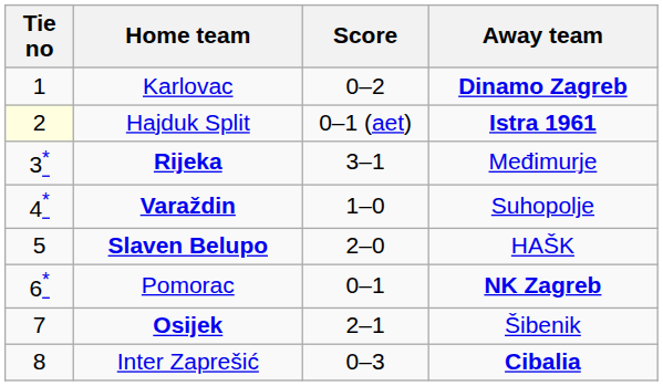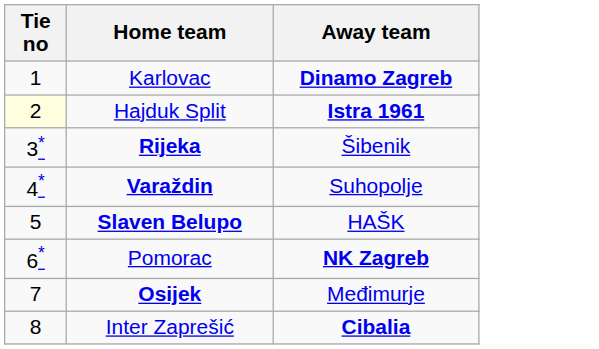- column: Score | 0–2 | 0–1 (aet) | 3–1 | 1–0 | 2–0 | 0–1 | 2–1 | 0–3
Rijeka | Away team: Međimurje -> Šibenik
Osijek | Away team: Šibenik -> Međimurje
